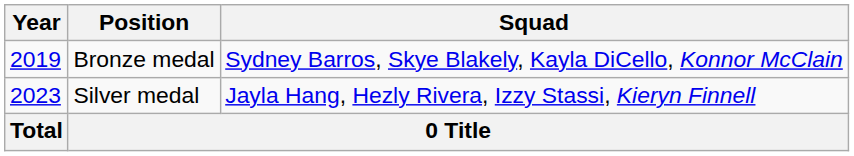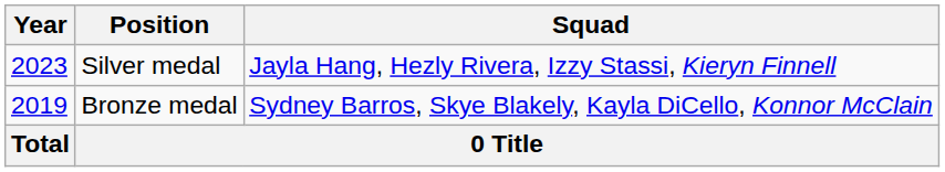rows swapped: Bronze medal <-> Silver medal
